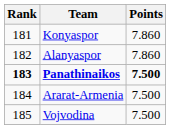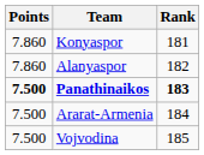columns swapped: Rank <-> Points
